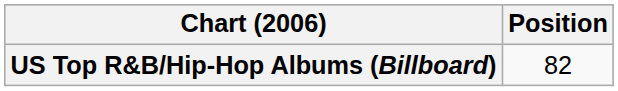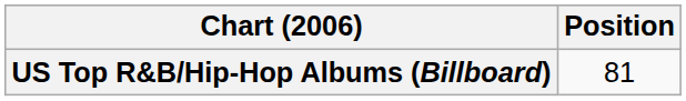US Top R&B/Hip-Hop Albums (Billboard) | Position: 82 -> 81
